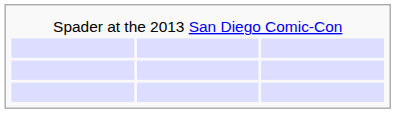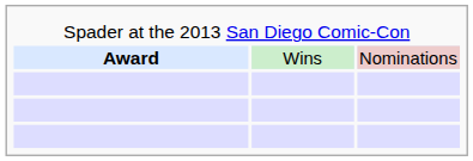+ row: Award | Wins | Nominations
